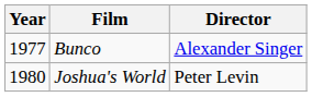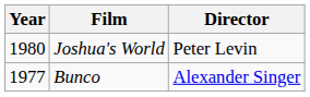rows swapped: Bunco <-> Joshua's World
